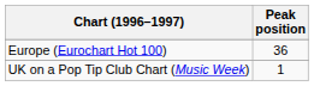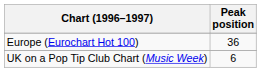UK on a Pop Tip Club Chart (Music Week) | Peak position: 1 -> 6
